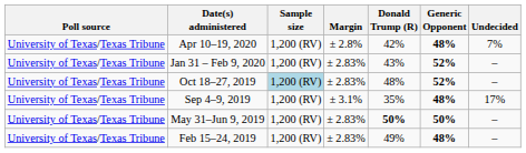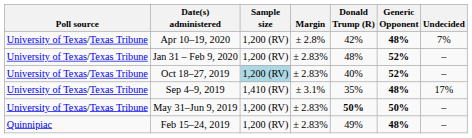Jan 31 – Feb 9, 2020 | Donald Trump (R): 43% -> 48%
Oct 18–27, 2019 | Donald Trump (R): 48% -> 40%
Sep 4–9, 2019 | Sample size: 1,200 (RV) -> 1,410 (RV)
Feb 15–24, 2019 | Poll source: University of Texas/Texas Tribune -> Quinnipiac
